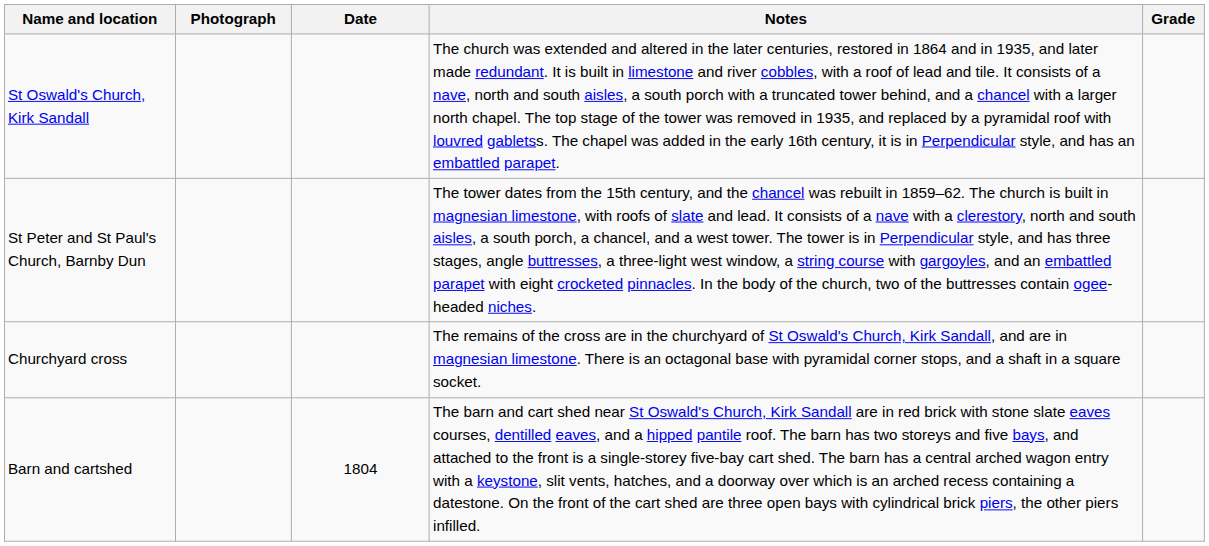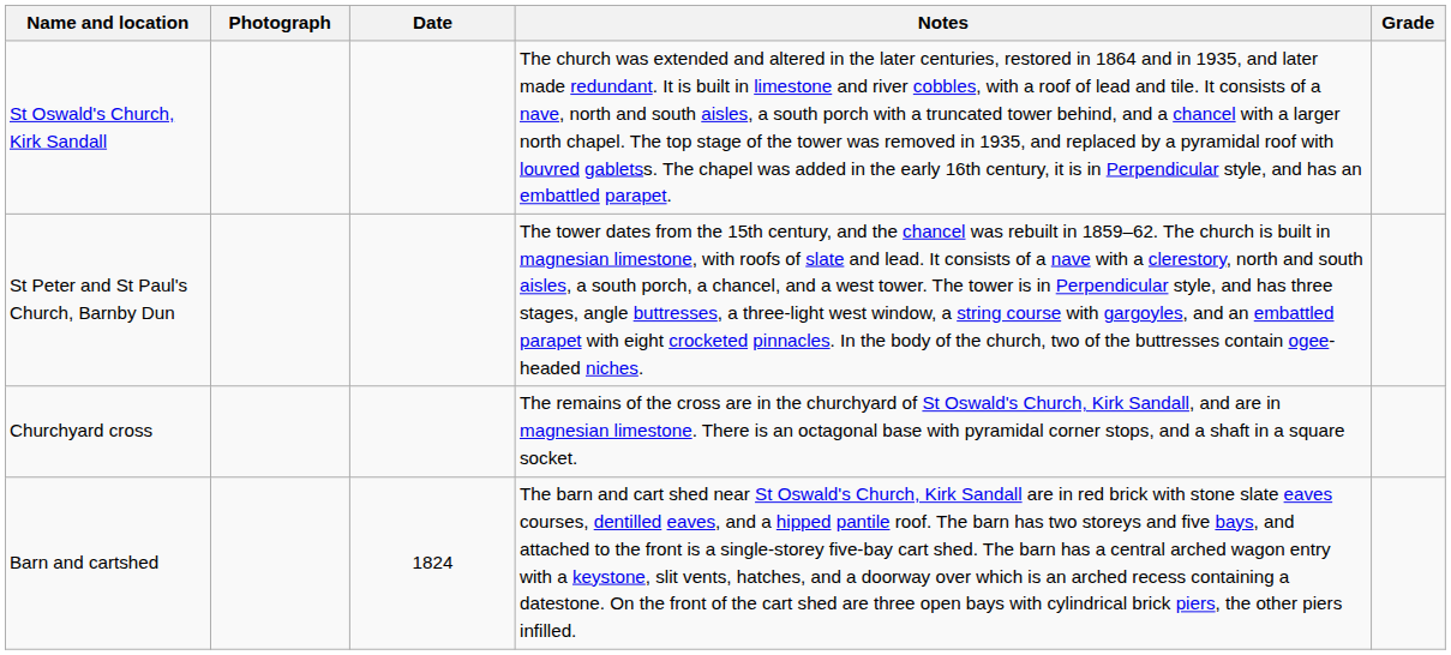Barn and cartshed | Date: 1804 -> 1824
